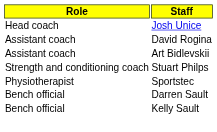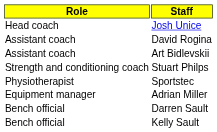+ row: Equipment manager | Adrian Miller
